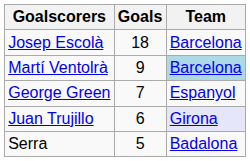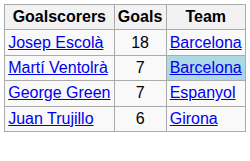Martí Ventolrà | Goals: 9 -> 7
Juan Trujillo | Team: lavender background -> no background
- row: Serra | 5 | Badalona
